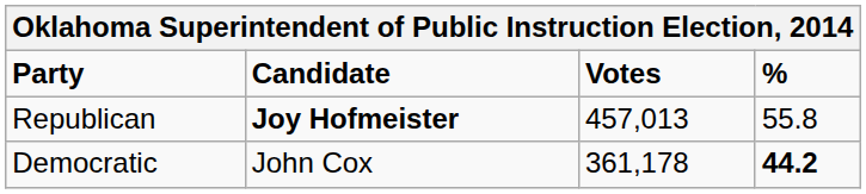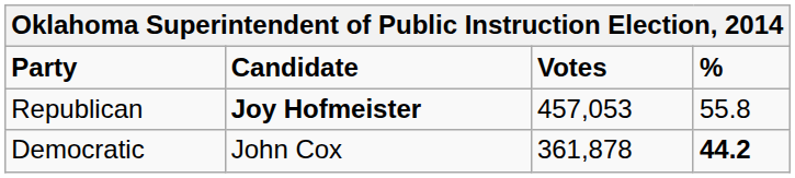Republican | Votes: 457,013 -> 457,053
Democratic | Votes: 361,178 -> 361,878
